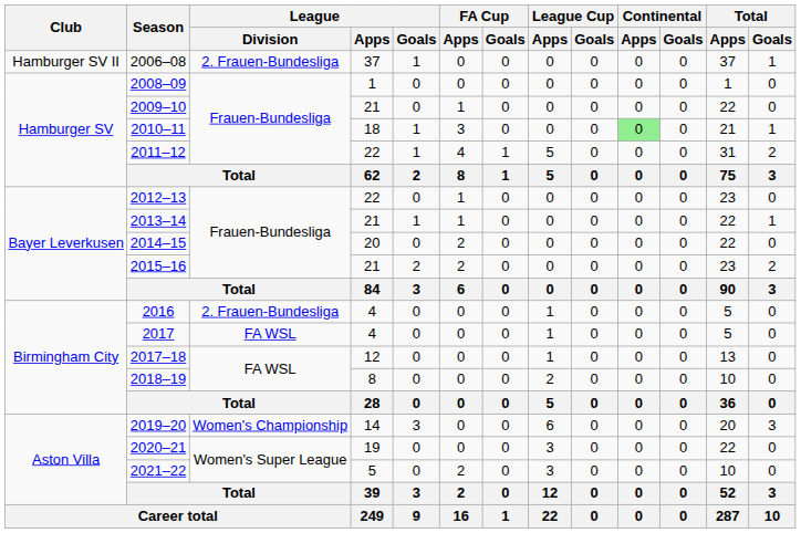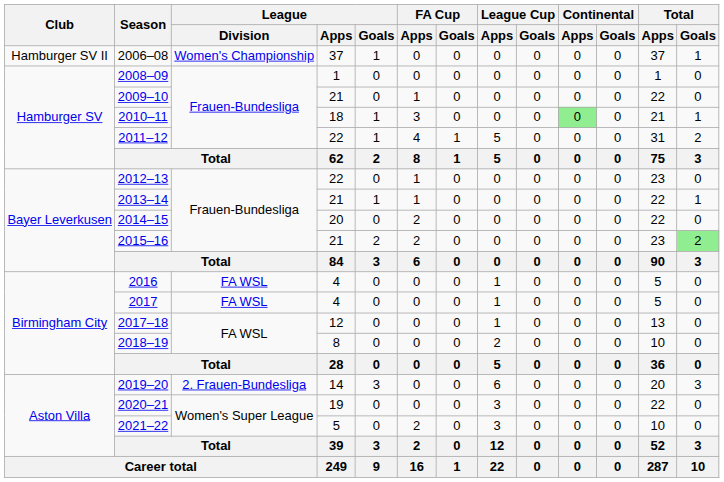2006–08 | League / Division: 2. Frauen-Bundesliga -> Women's Championship
2015–16 | Total / Goals: no background -> lightgreen background
2016 | League / Division: 2. Frauen-Bundesliga -> FA WSL
2019–20 | League / Division: Women's Championship -> 2. Frauen-Bundesliga
